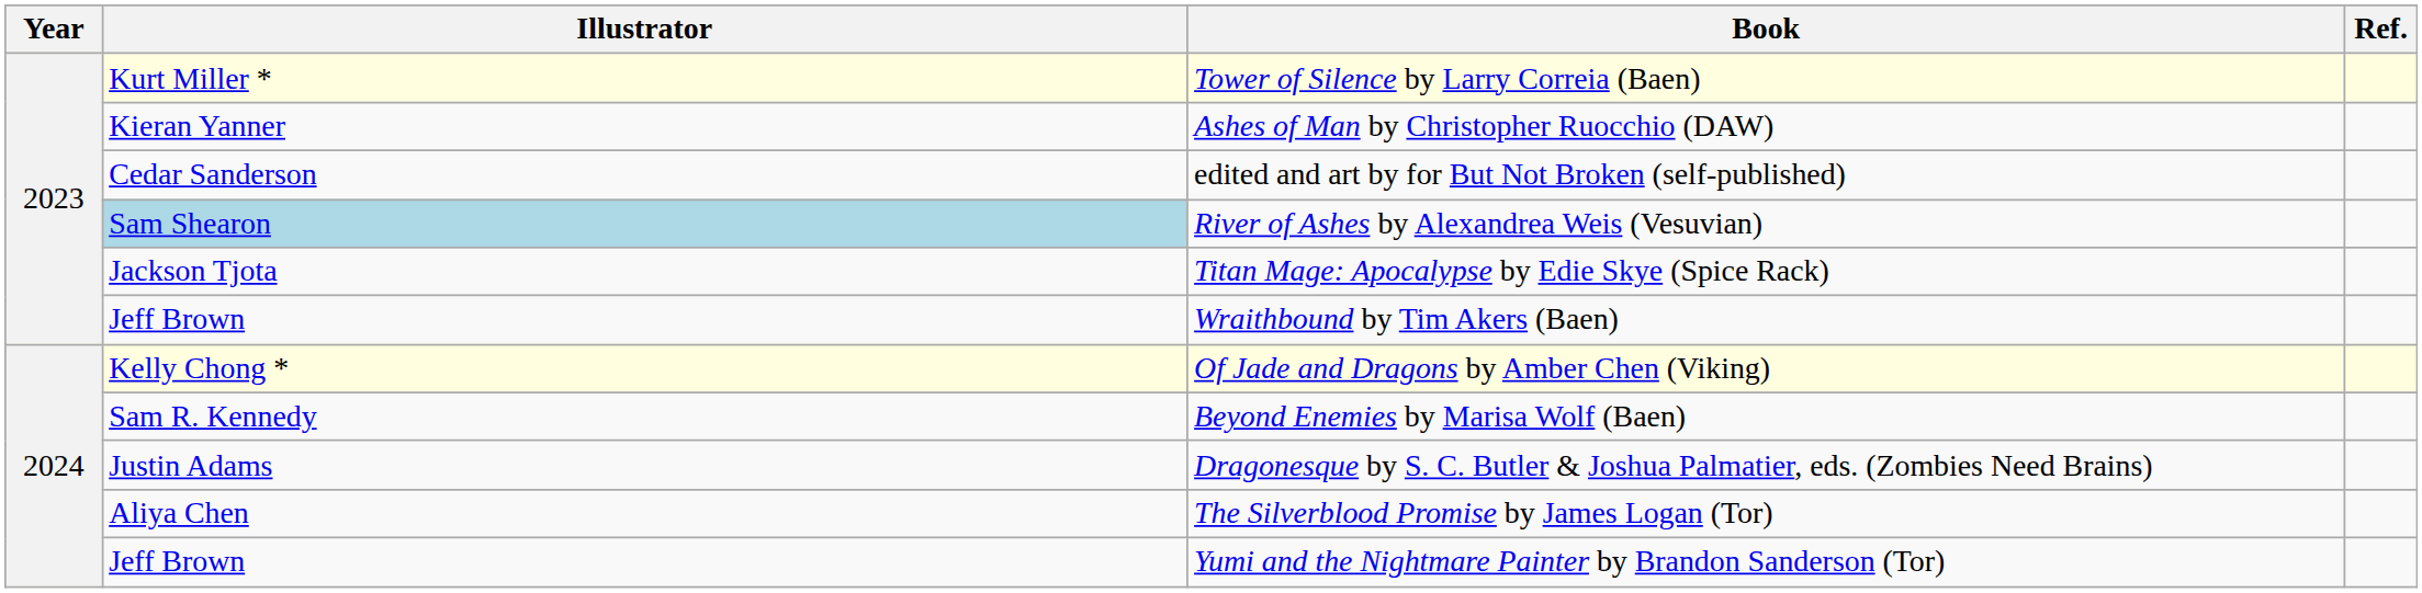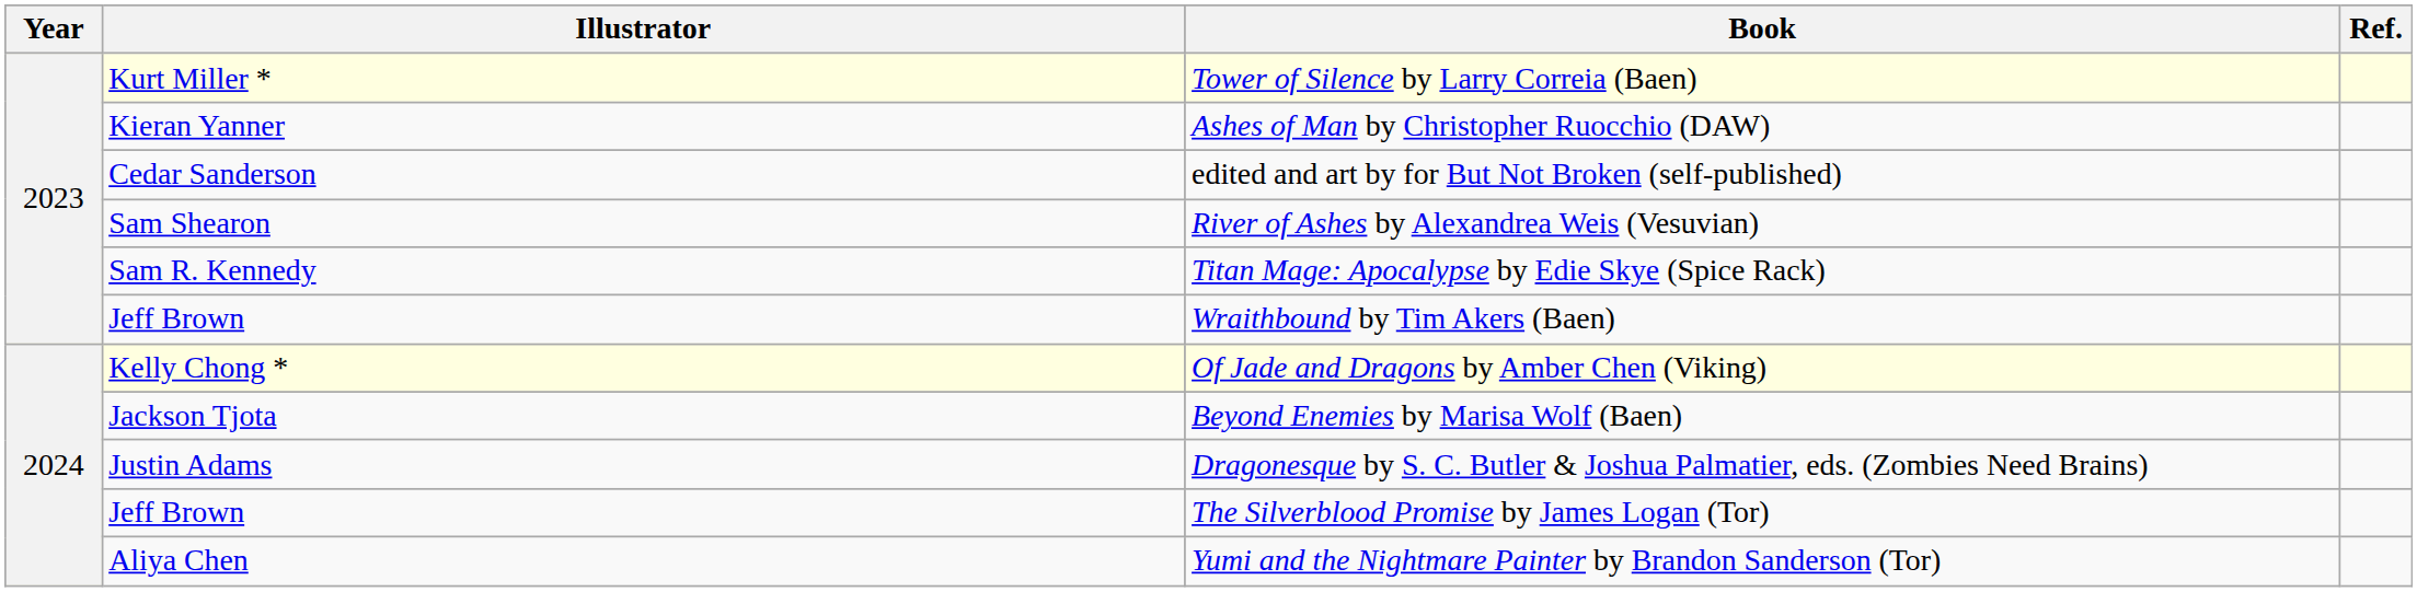River of Ashes by Alexandrea Weis (Vesuvian) | Illustrator: lightblue background -> no background
Titan Mage: Apocalypse by Edie Skye (Spice Rack) | Illustrator: Jackson Tjota -> Sam R. Kennedy
Beyond Enemies by Marisa Wolf (Baen) | Illustrator: Sam R. Kennedy -> Jackson Tjota
The Silverblood Promise by James Logan (Tor) | Illustrator: Aliya Chen -> Jeff Brown
Yumi and the Nightmare Painter by Brandon Sanderson (Tor) | Illustrator: Jeff Brown -> Aliya Chen
